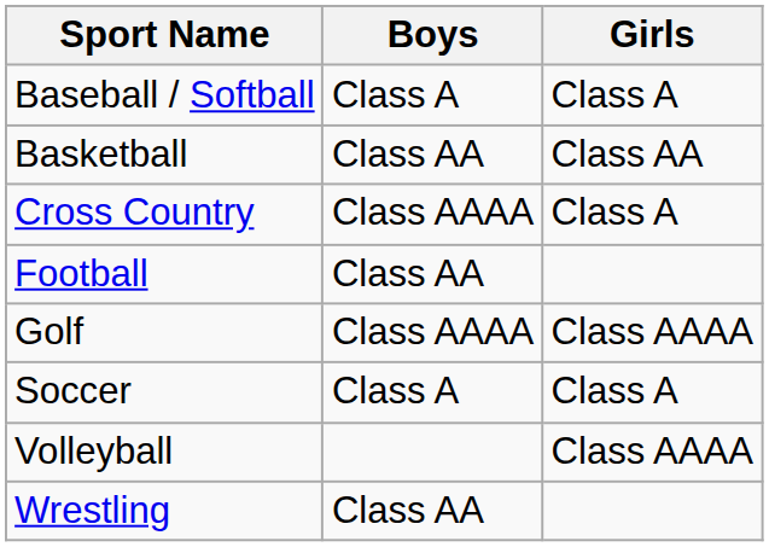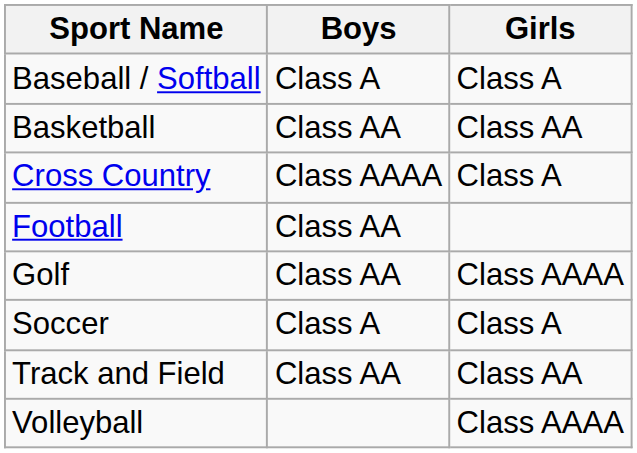Golf | Boys: Class AAAA -> Class AA
+ row: Track and Field | Class AA | Class AA
- row: Wrestling | Class AA
